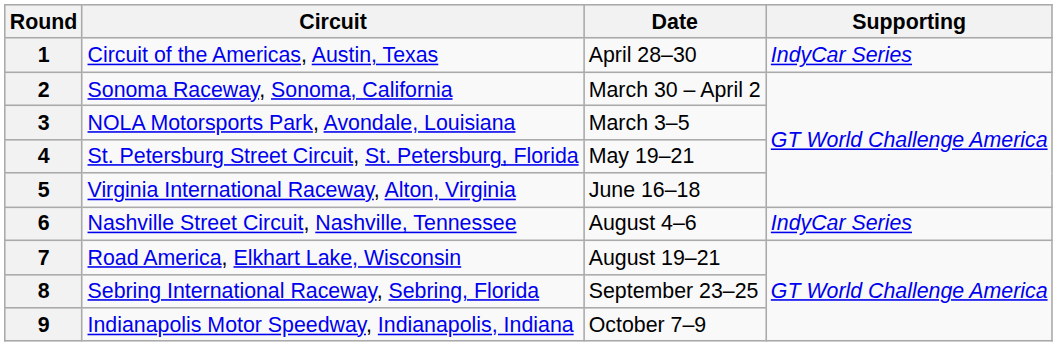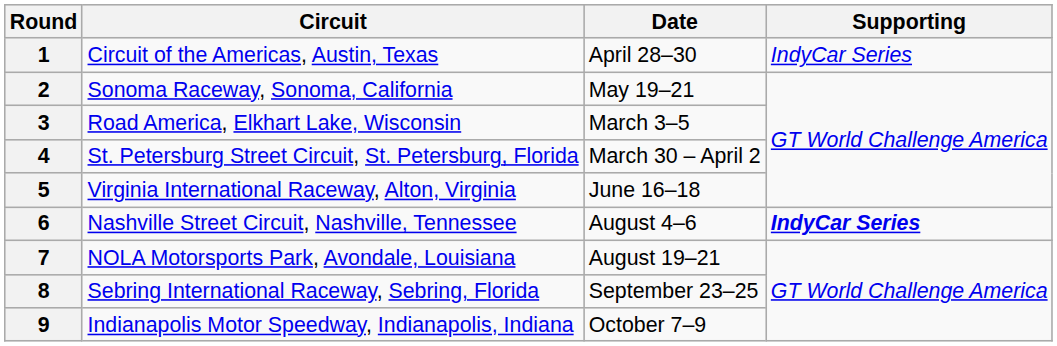2 | Date: March 30 – April 2 -> May 19–21
3 | Circuit: NOLA Motorsports Park, Avondale, Louisiana -> Road America, Elkhart Lake, Wisconsin
4 | Date: May 19–21 -> March 30 – April 2
6 | Supporting: normal -> bold
7 | Circuit: Road America, Elkhart Lake, Wisconsin -> NOLA Motorsports Park, Avondale, Louisiana
